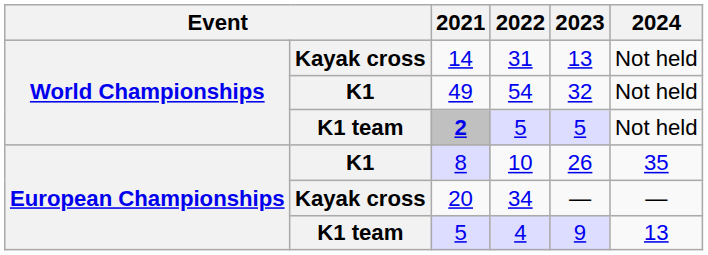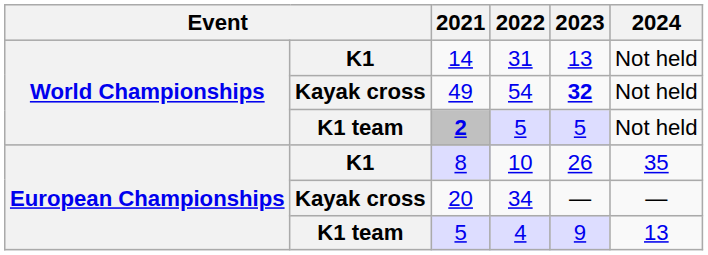14 | column 2: Kayak cross -> K1
49 | column 2: K1 -> Kayak cross
49 | 2023: normal -> bold
